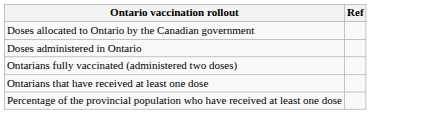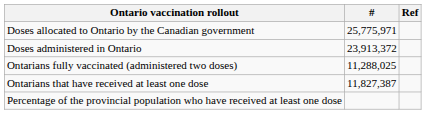+ column: # | 25,775,971 | 23,913,372 | 11,288,025 | 11,827,387
